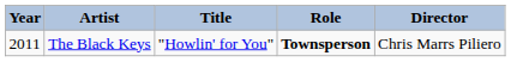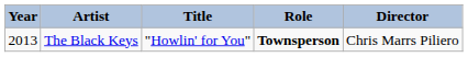The Black Keys | Year: 2011 -> 2013
